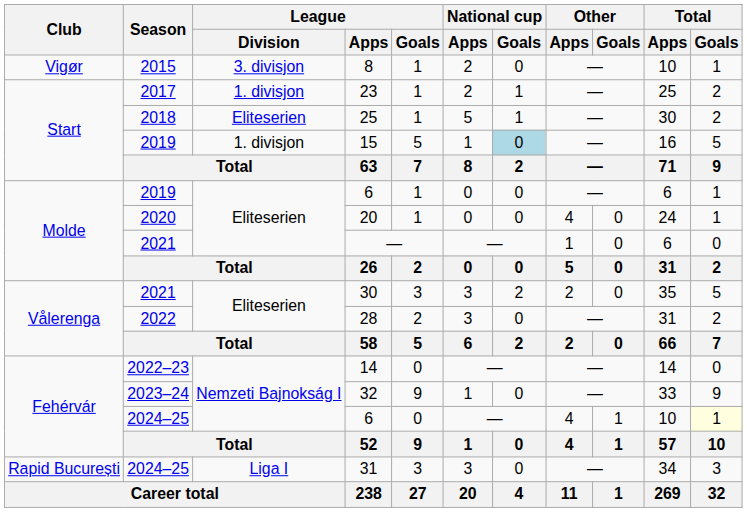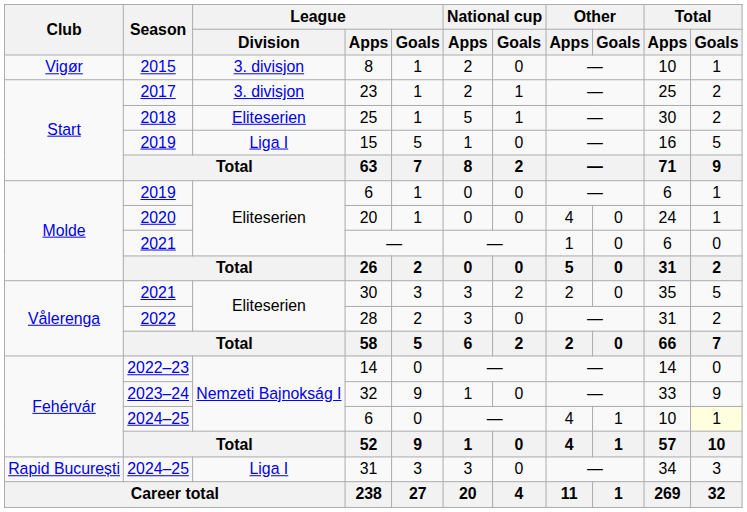23 | League / Division: 1. divisjon -> 3. divisjon
15 | League / Division: 1. divisjon -> Liga I
15 | National cup / Goals: lightblue background -> no background
